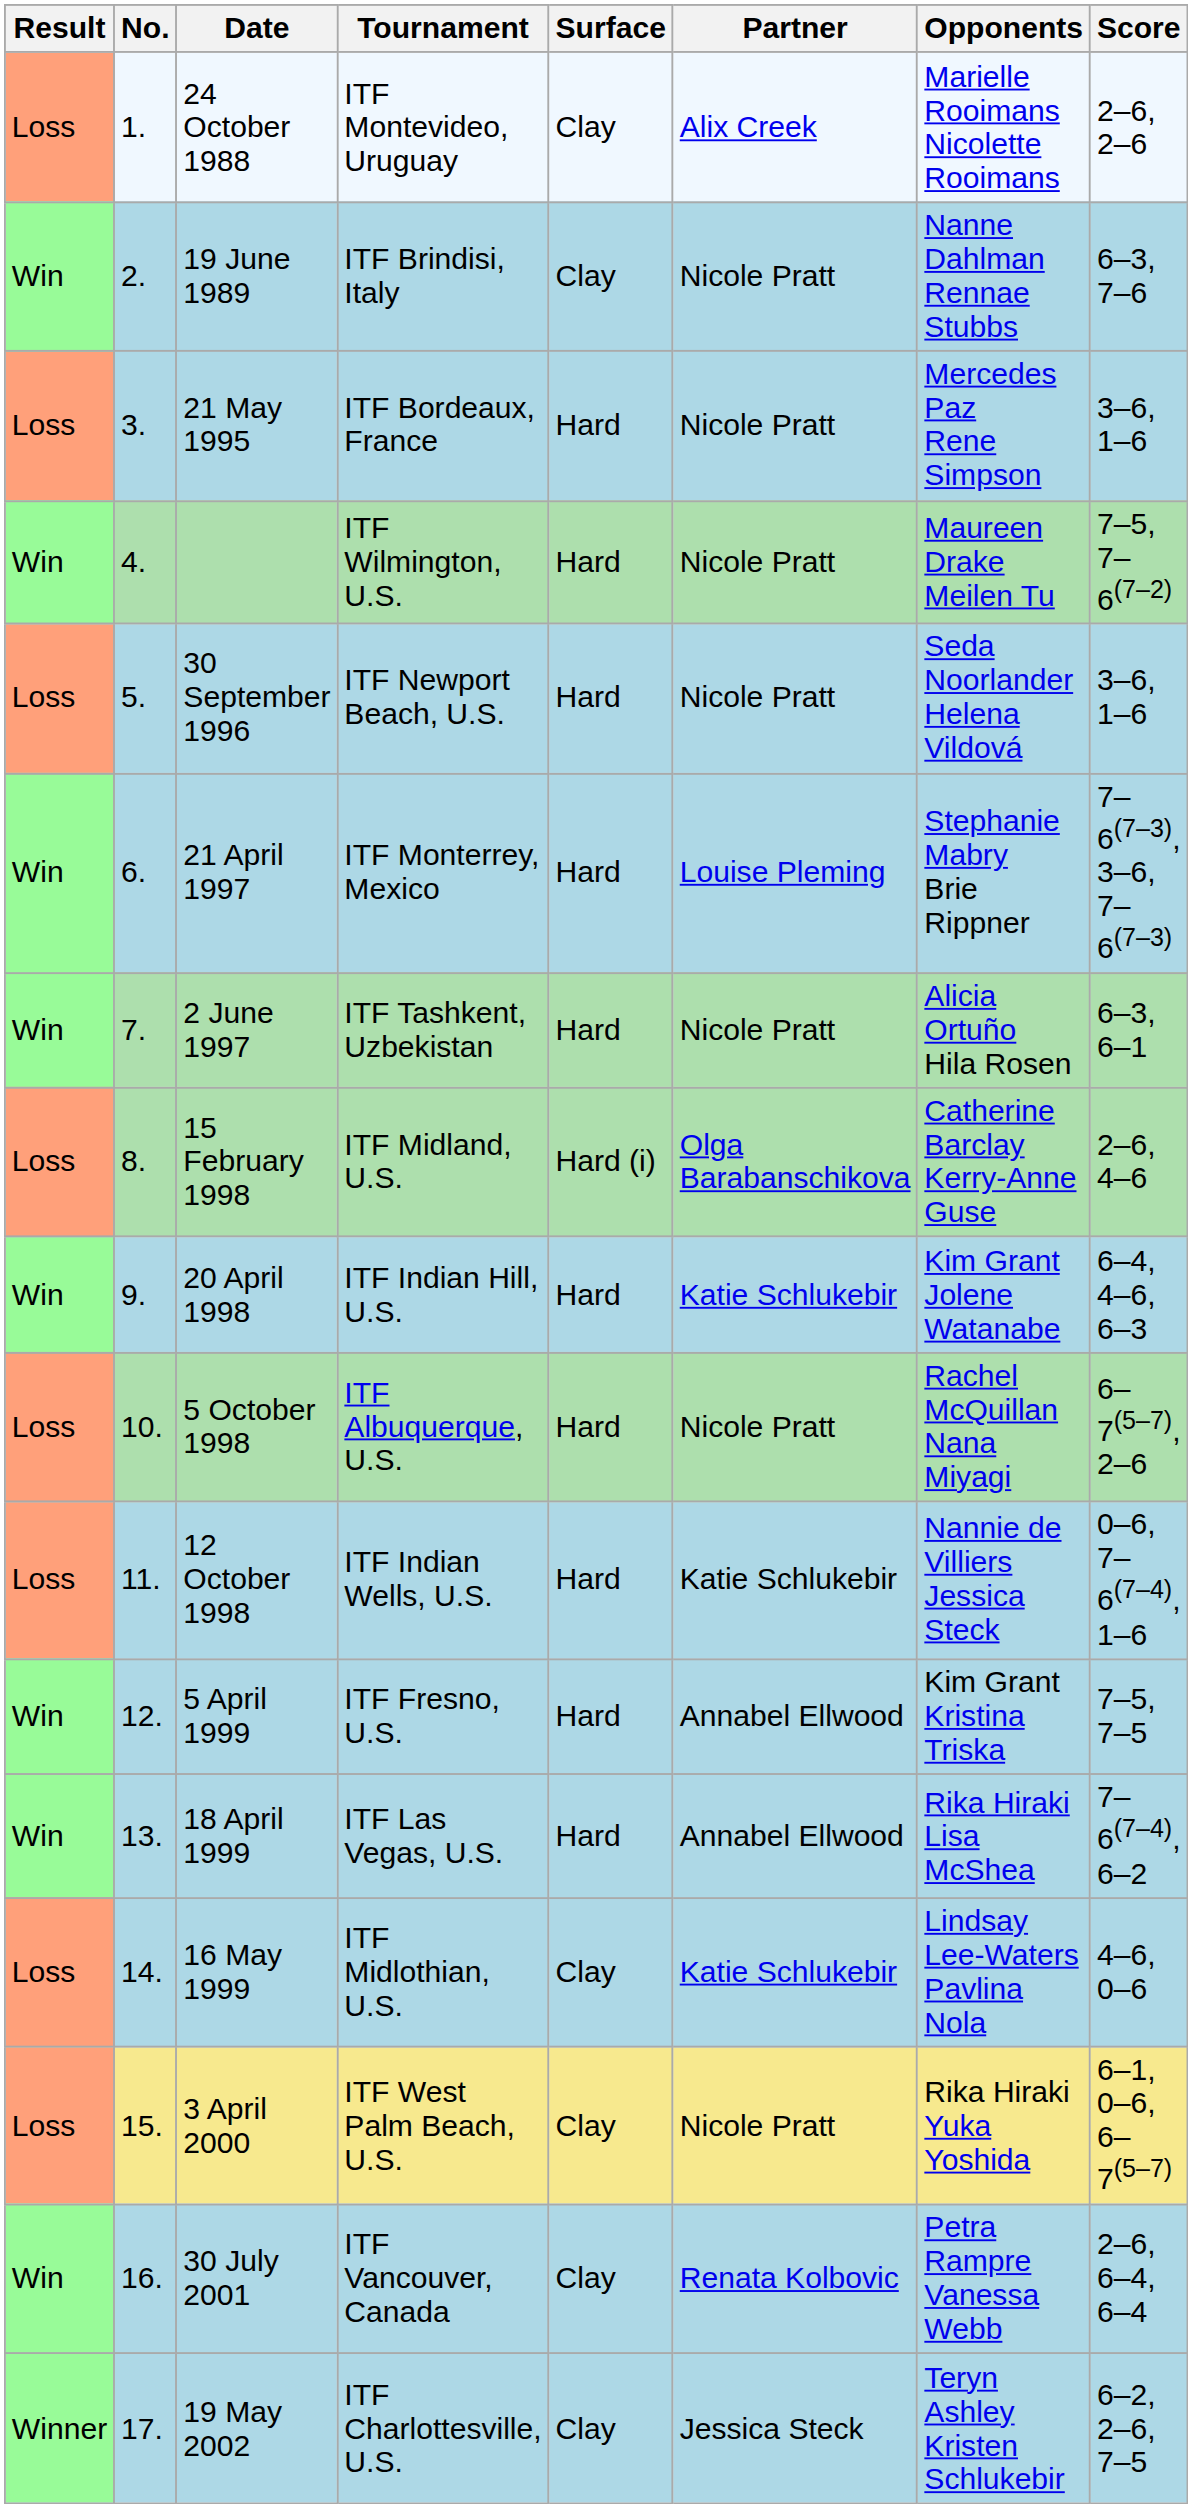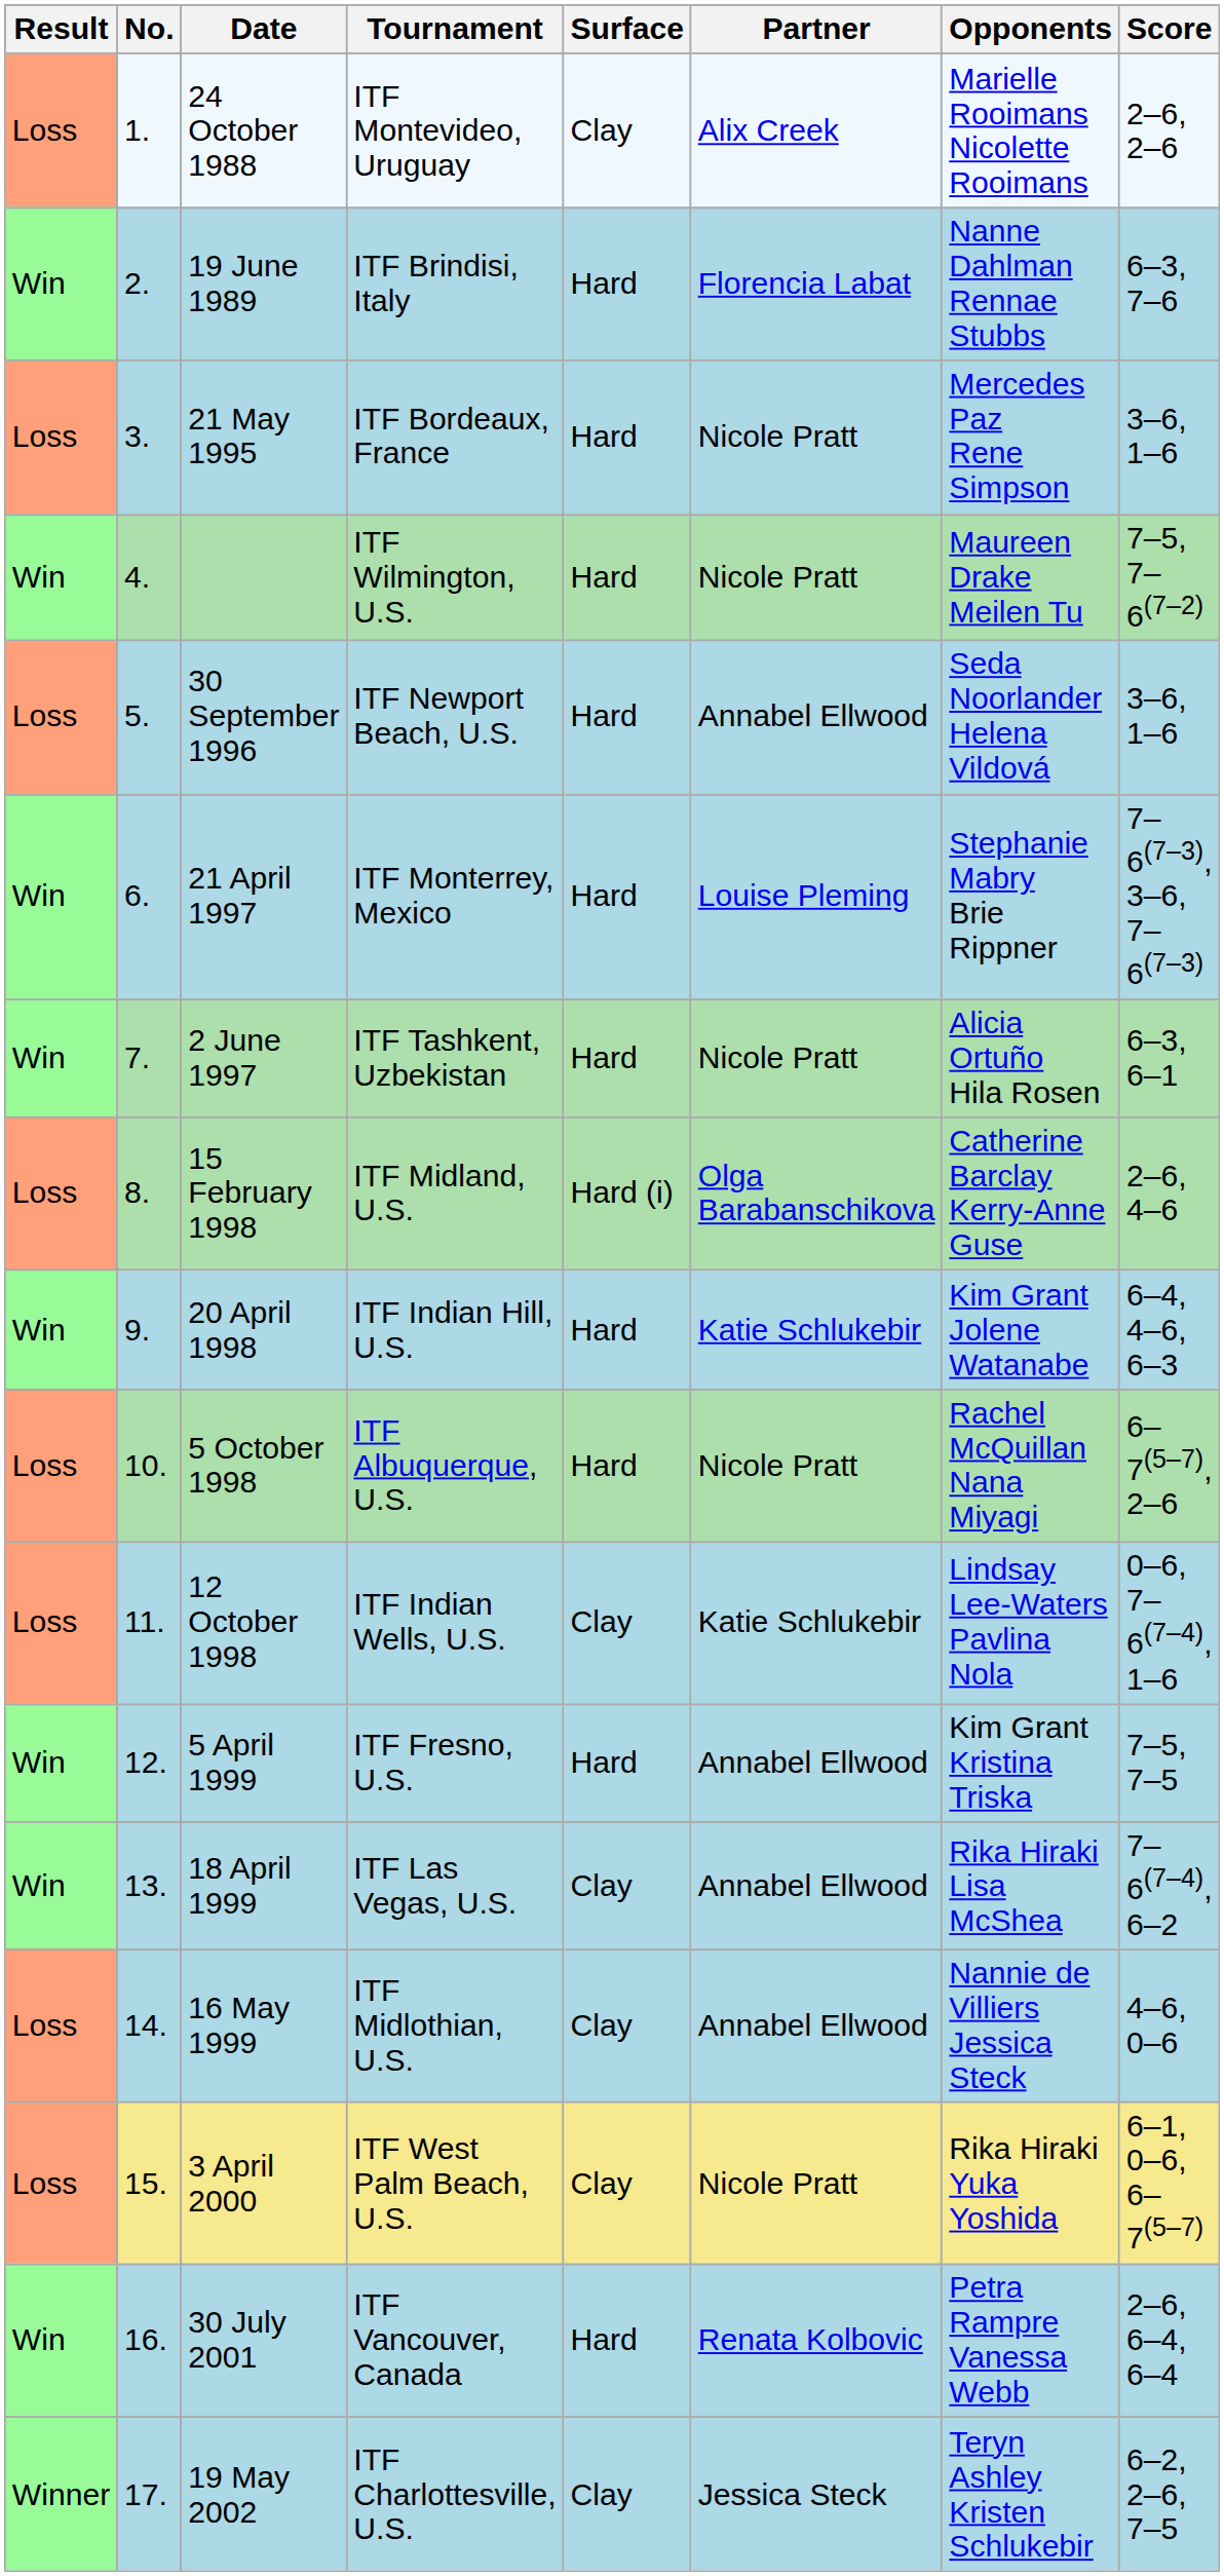19 June 1989 | Surface: Clay -> Hard
19 June 1989 | Partner: Nicole Pratt -> Florencia Labat
30 September 1996 | Partner: Nicole Pratt -> Annabel Ellwood
12 October 1998 | Surface: Hard -> Clay
12 October 1998 | Opponents: Nannie de Villiers Jessica Steck -> Lindsay Lee-Waters Pavlina Nola
18 April 1999 | Surface: Hard -> Clay
16 May 1999 | Partner: Katie Schlukebir -> Annabel Ellwood
16 May 1999 | Opponents: Lindsay Lee-Waters Pavlina Nola -> Nannie de Villiers Jessica Steck
30 July 2001 | Surface: Clay -> Hard
